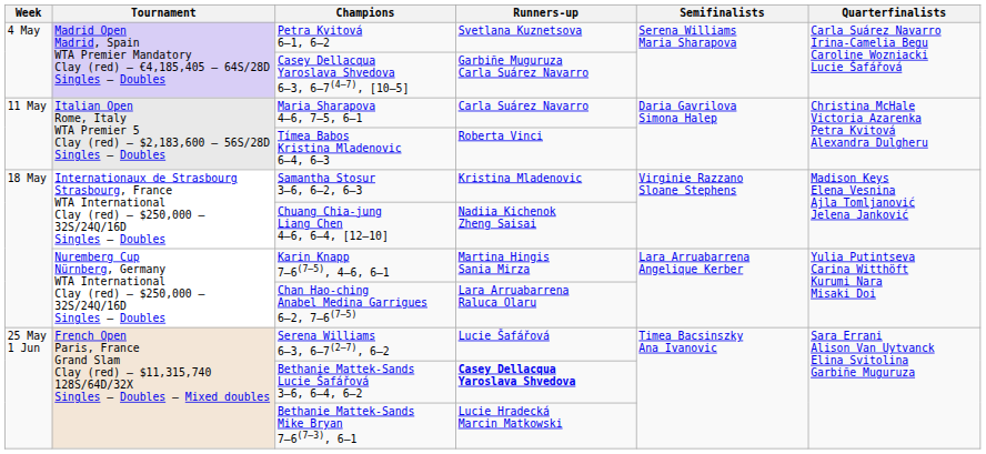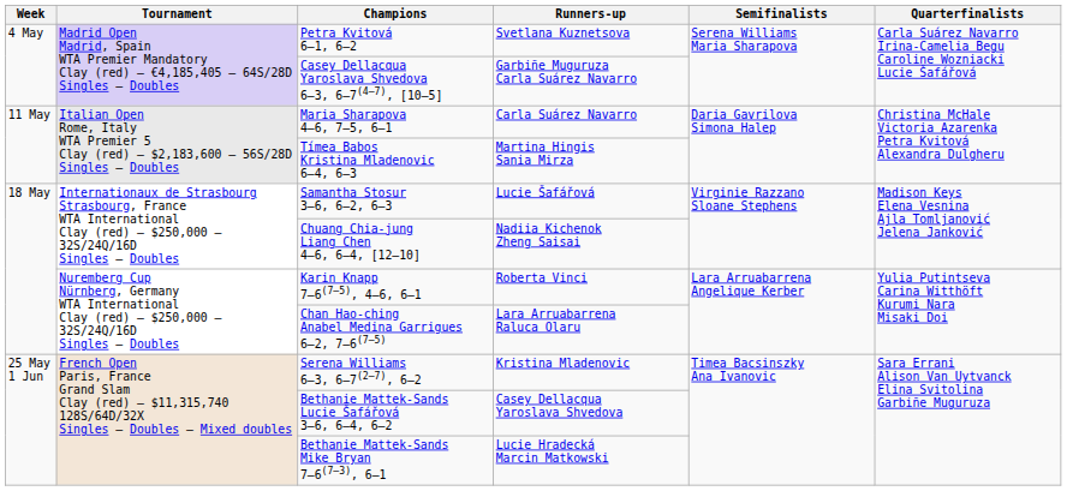Tímea Babos Kristina Mladenovic 6–4, 6–3 | Runners-up: Roberta Vinci -> Martina Hingis Sania Mirza
Samantha Stosur 3–6, 6–2, 6–3 | Runners-up: Kristina Mladenovic -> Lucie Šafářová
Karin Knapp 7–6(7–5), 4–6, 6–1 | Runners-up: Martina Hingis Sania Mirza -> Roberta Vinci
Serena Williams 6–3, 6–7(2–7), 6–2 | Runners-up: Lucie Šafářová -> Kristina Mladenovic
Bethanie Mattek-Sands Lucie Šafářová 3–6, 6–4, 6–2 | Runners-up: bold -> normal
